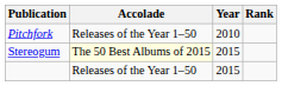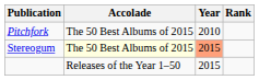Pitchfork | Accolade: Releases of the Year 1–50 -> The 50 Best Albums of 2015
Stereogum | Year: no background -> lightsalmon background
